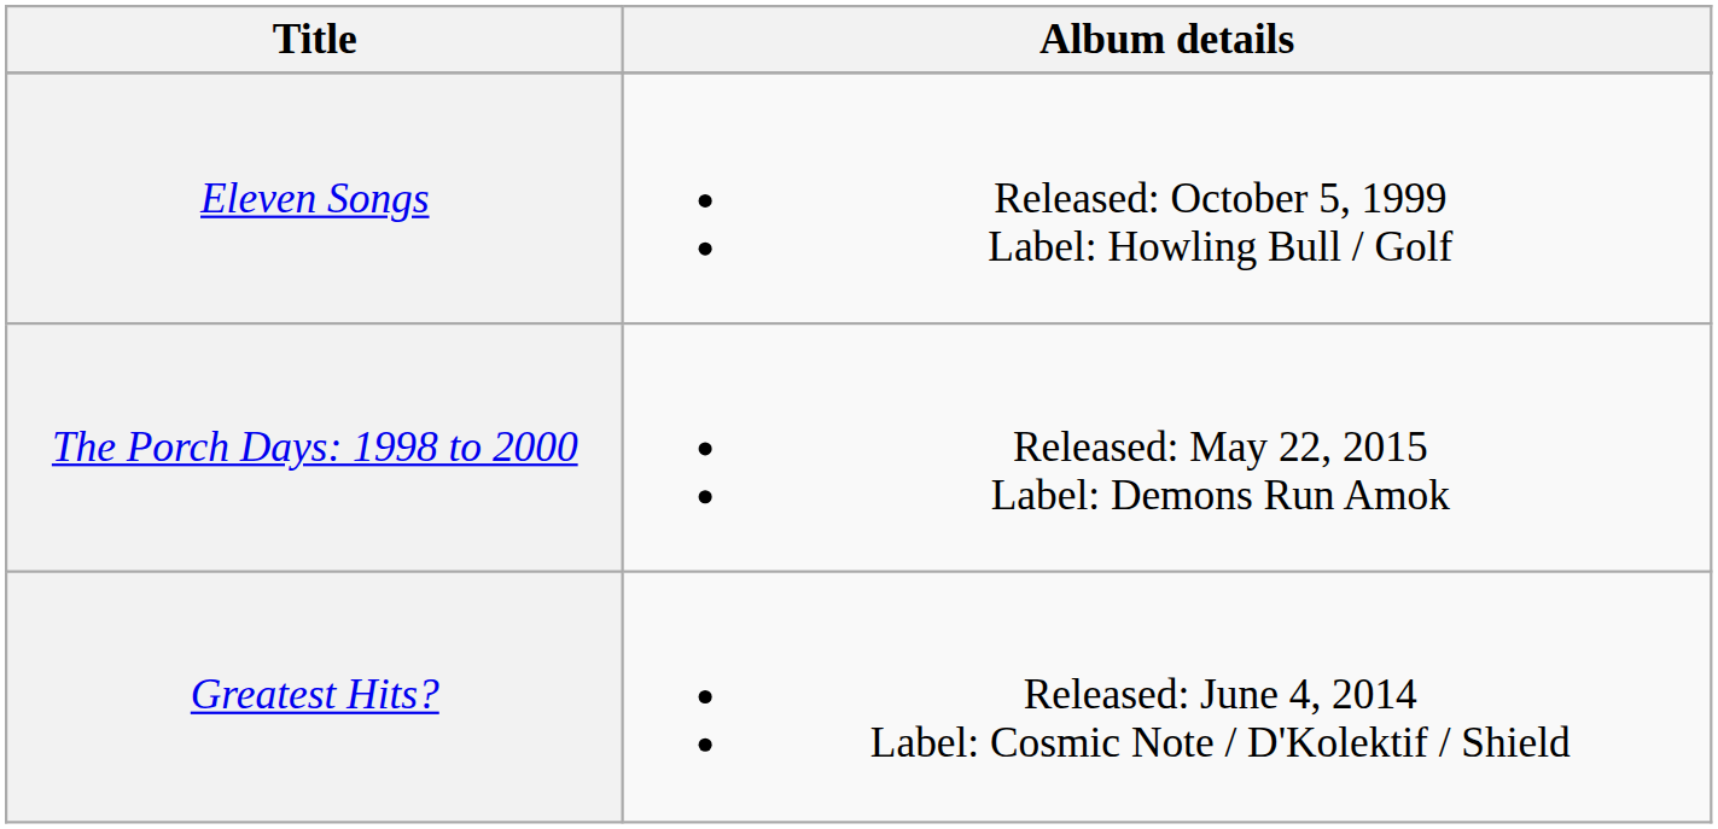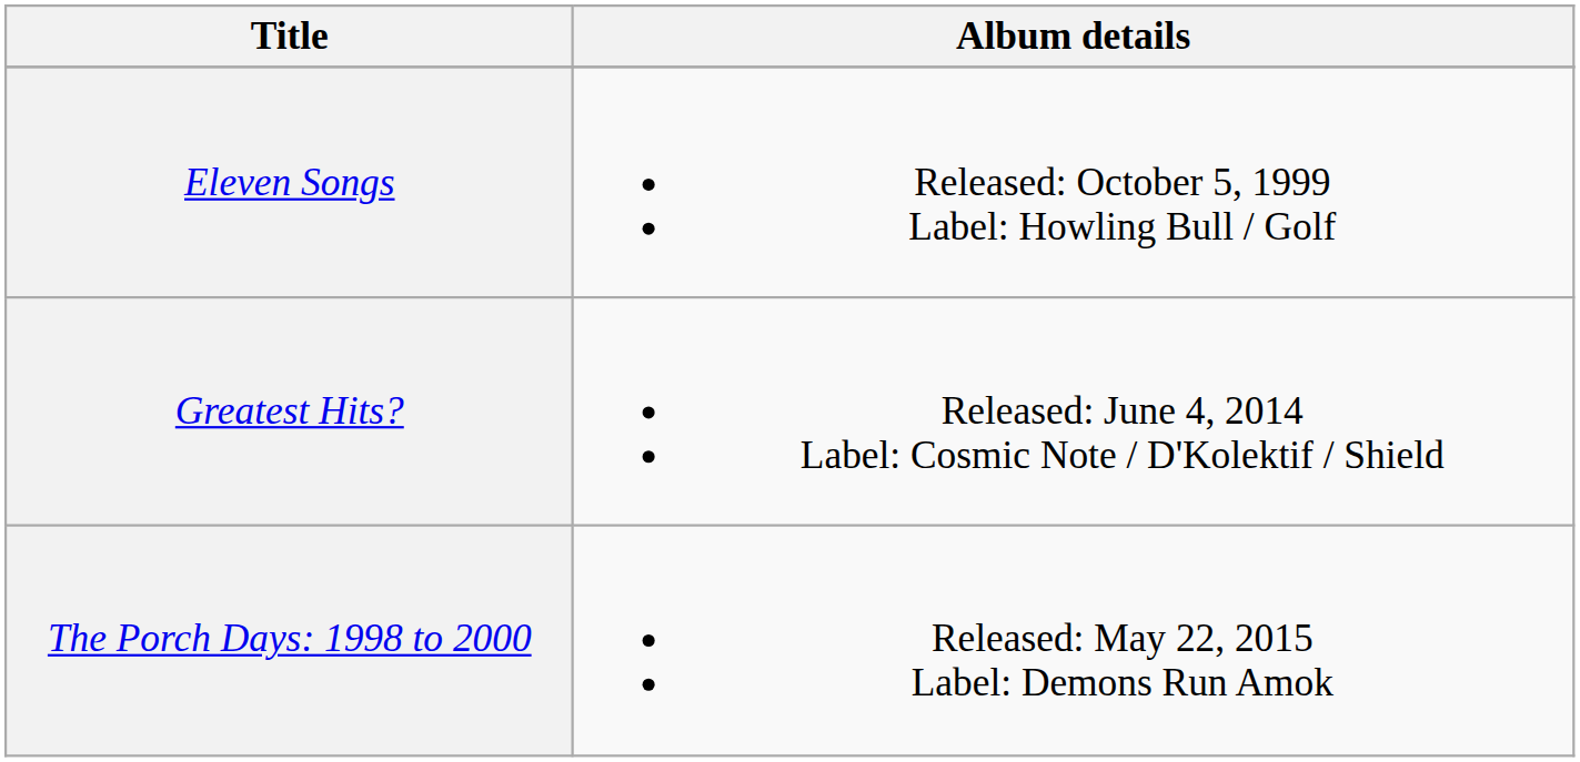rows swapped: Greatest Hits? <-> The Porch Days: 1998 to 2000
